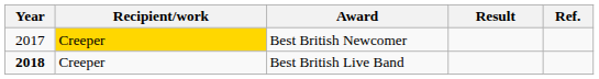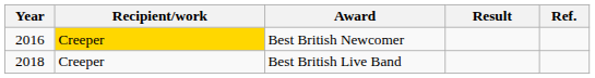Best British Newcomer | Year: 2017 -> 2016
Best British Live Band | Year: bold -> normal
